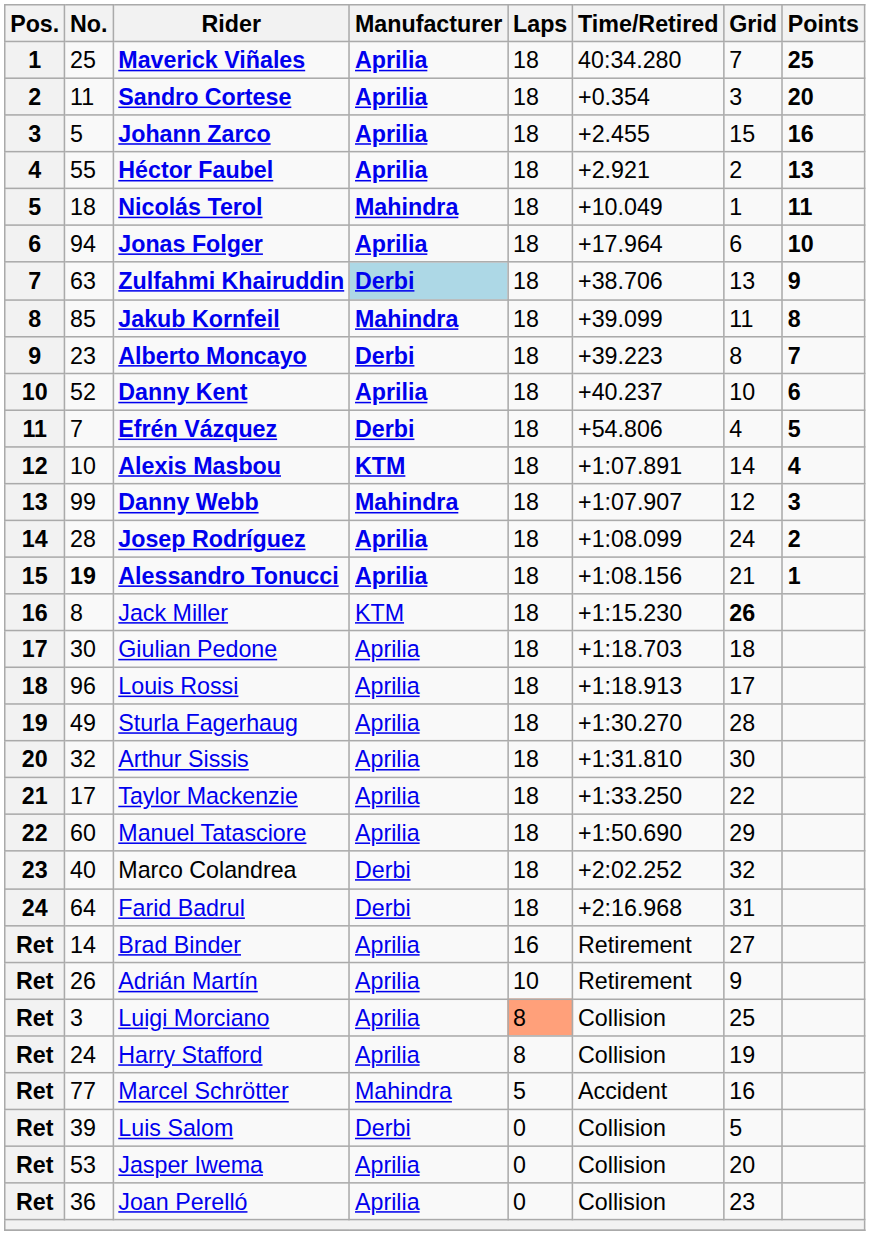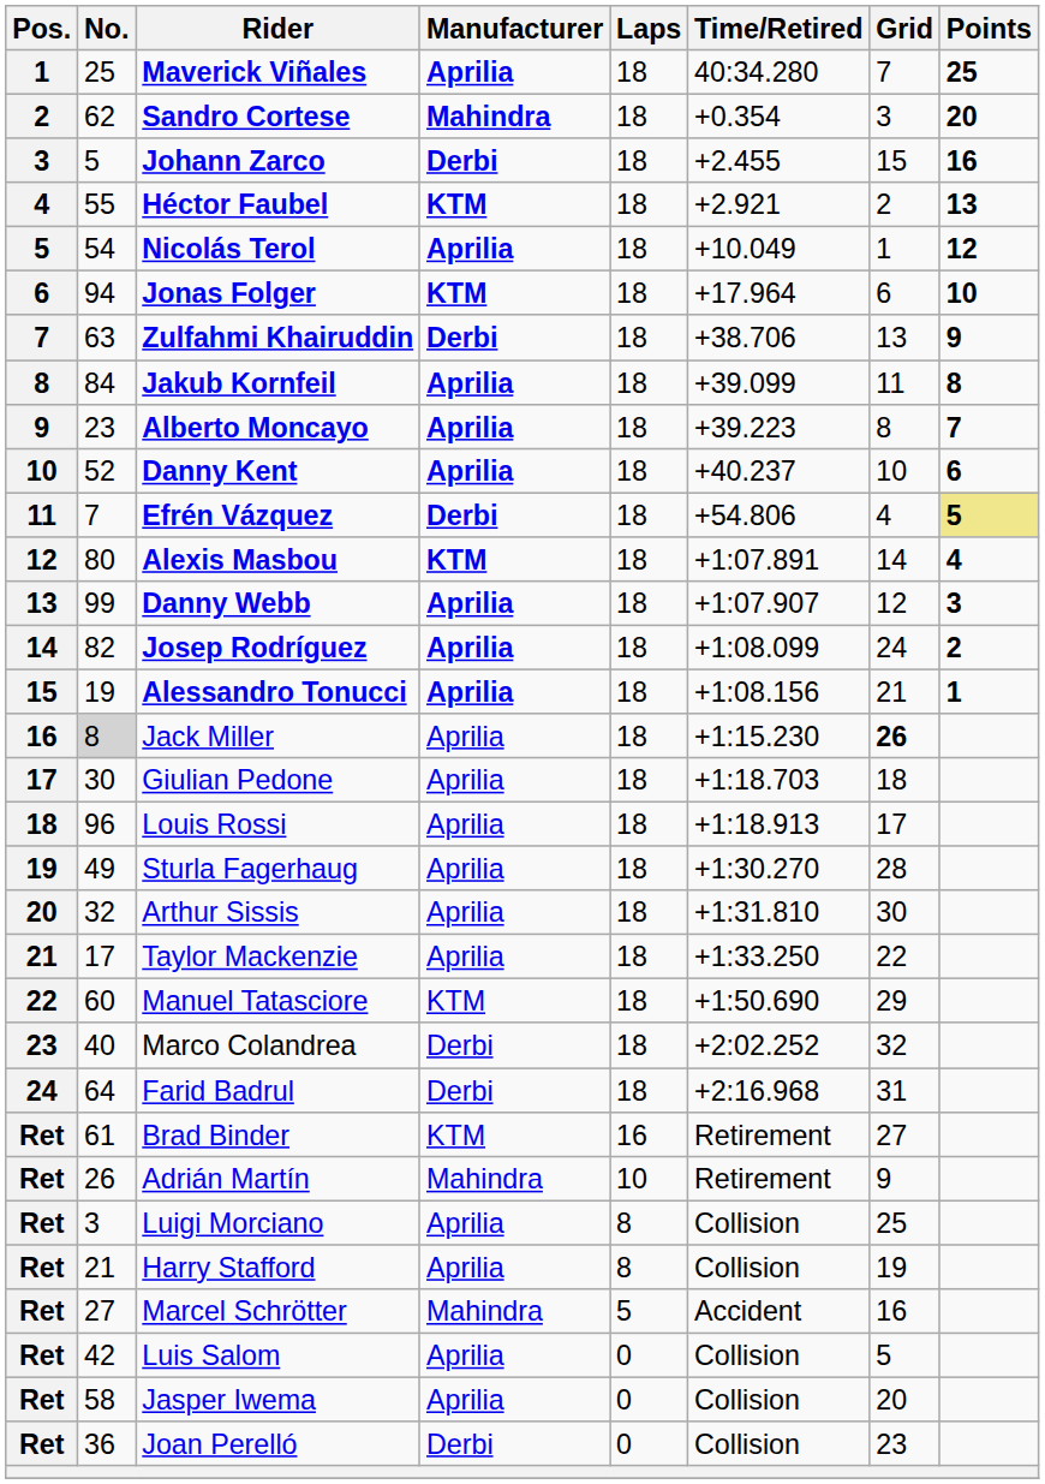Sandro Cortese | No.: 11 -> 62
Sandro Cortese | Manufacturer: Aprilia -> Mahindra
Johann Zarco | Manufacturer: Aprilia -> Derbi
Héctor Faubel | Manufacturer: Aprilia -> KTM
Nicolás Terol | No.: 18 -> 54
Nicolás Terol | Manufacturer: Mahindra -> Aprilia
Nicolás Terol | Points: 11 -> 12
Jonas Folger | Manufacturer: Aprilia -> KTM
Zulfahmi Khairuddin | Manufacturer: lightblue background -> no background
Jakub Kornfeil | No.: 85 -> 84
Jakub Kornfeil | Manufacturer: Mahindra -> Aprilia
Alberto Moncayo | Manufacturer: Derbi -> Aprilia
Efrén Vázquez | Points: no background -> khaki background
Alexis Masbou | No.: 10 -> 80
Danny Webb | Manufacturer: Mahindra -> Aprilia
Josep Rodríguez | No.: 28 -> 82
Alessandro Tonucci | No.: bold -> normal
Jack Miller | No.: no background -> lightgrey background
Jack Miller | Manufacturer: KTM -> Aprilia
Manuel Tatasciore | Manufacturer: Aprilia -> KTM
Brad Binder | No.: 14 -> 61
Brad Binder | Manufacturer: Aprilia -> KTM
Adrián Martín | Manufacturer: Aprilia -> Mahindra
Luigi Morciano | Laps: lightsalmon background -> no background
Harry Stafford | No.: 24 -> 21
Marcel Schrötter | No.: 77 -> 27
Luis Salom | No.: 39 -> 42
Luis Salom | Manufacturer: Derbi -> Aprilia
Jasper Iwema | No.: 53 -> 58
Joan Perelló | Manufacturer: Aprilia -> Derbi
